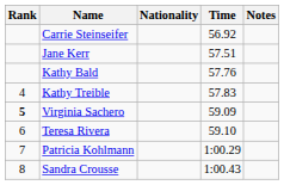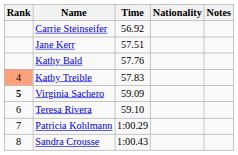columns swapped: Nationality <-> Time
Kathy Treible | Rank: no background -> lightsalmon background
